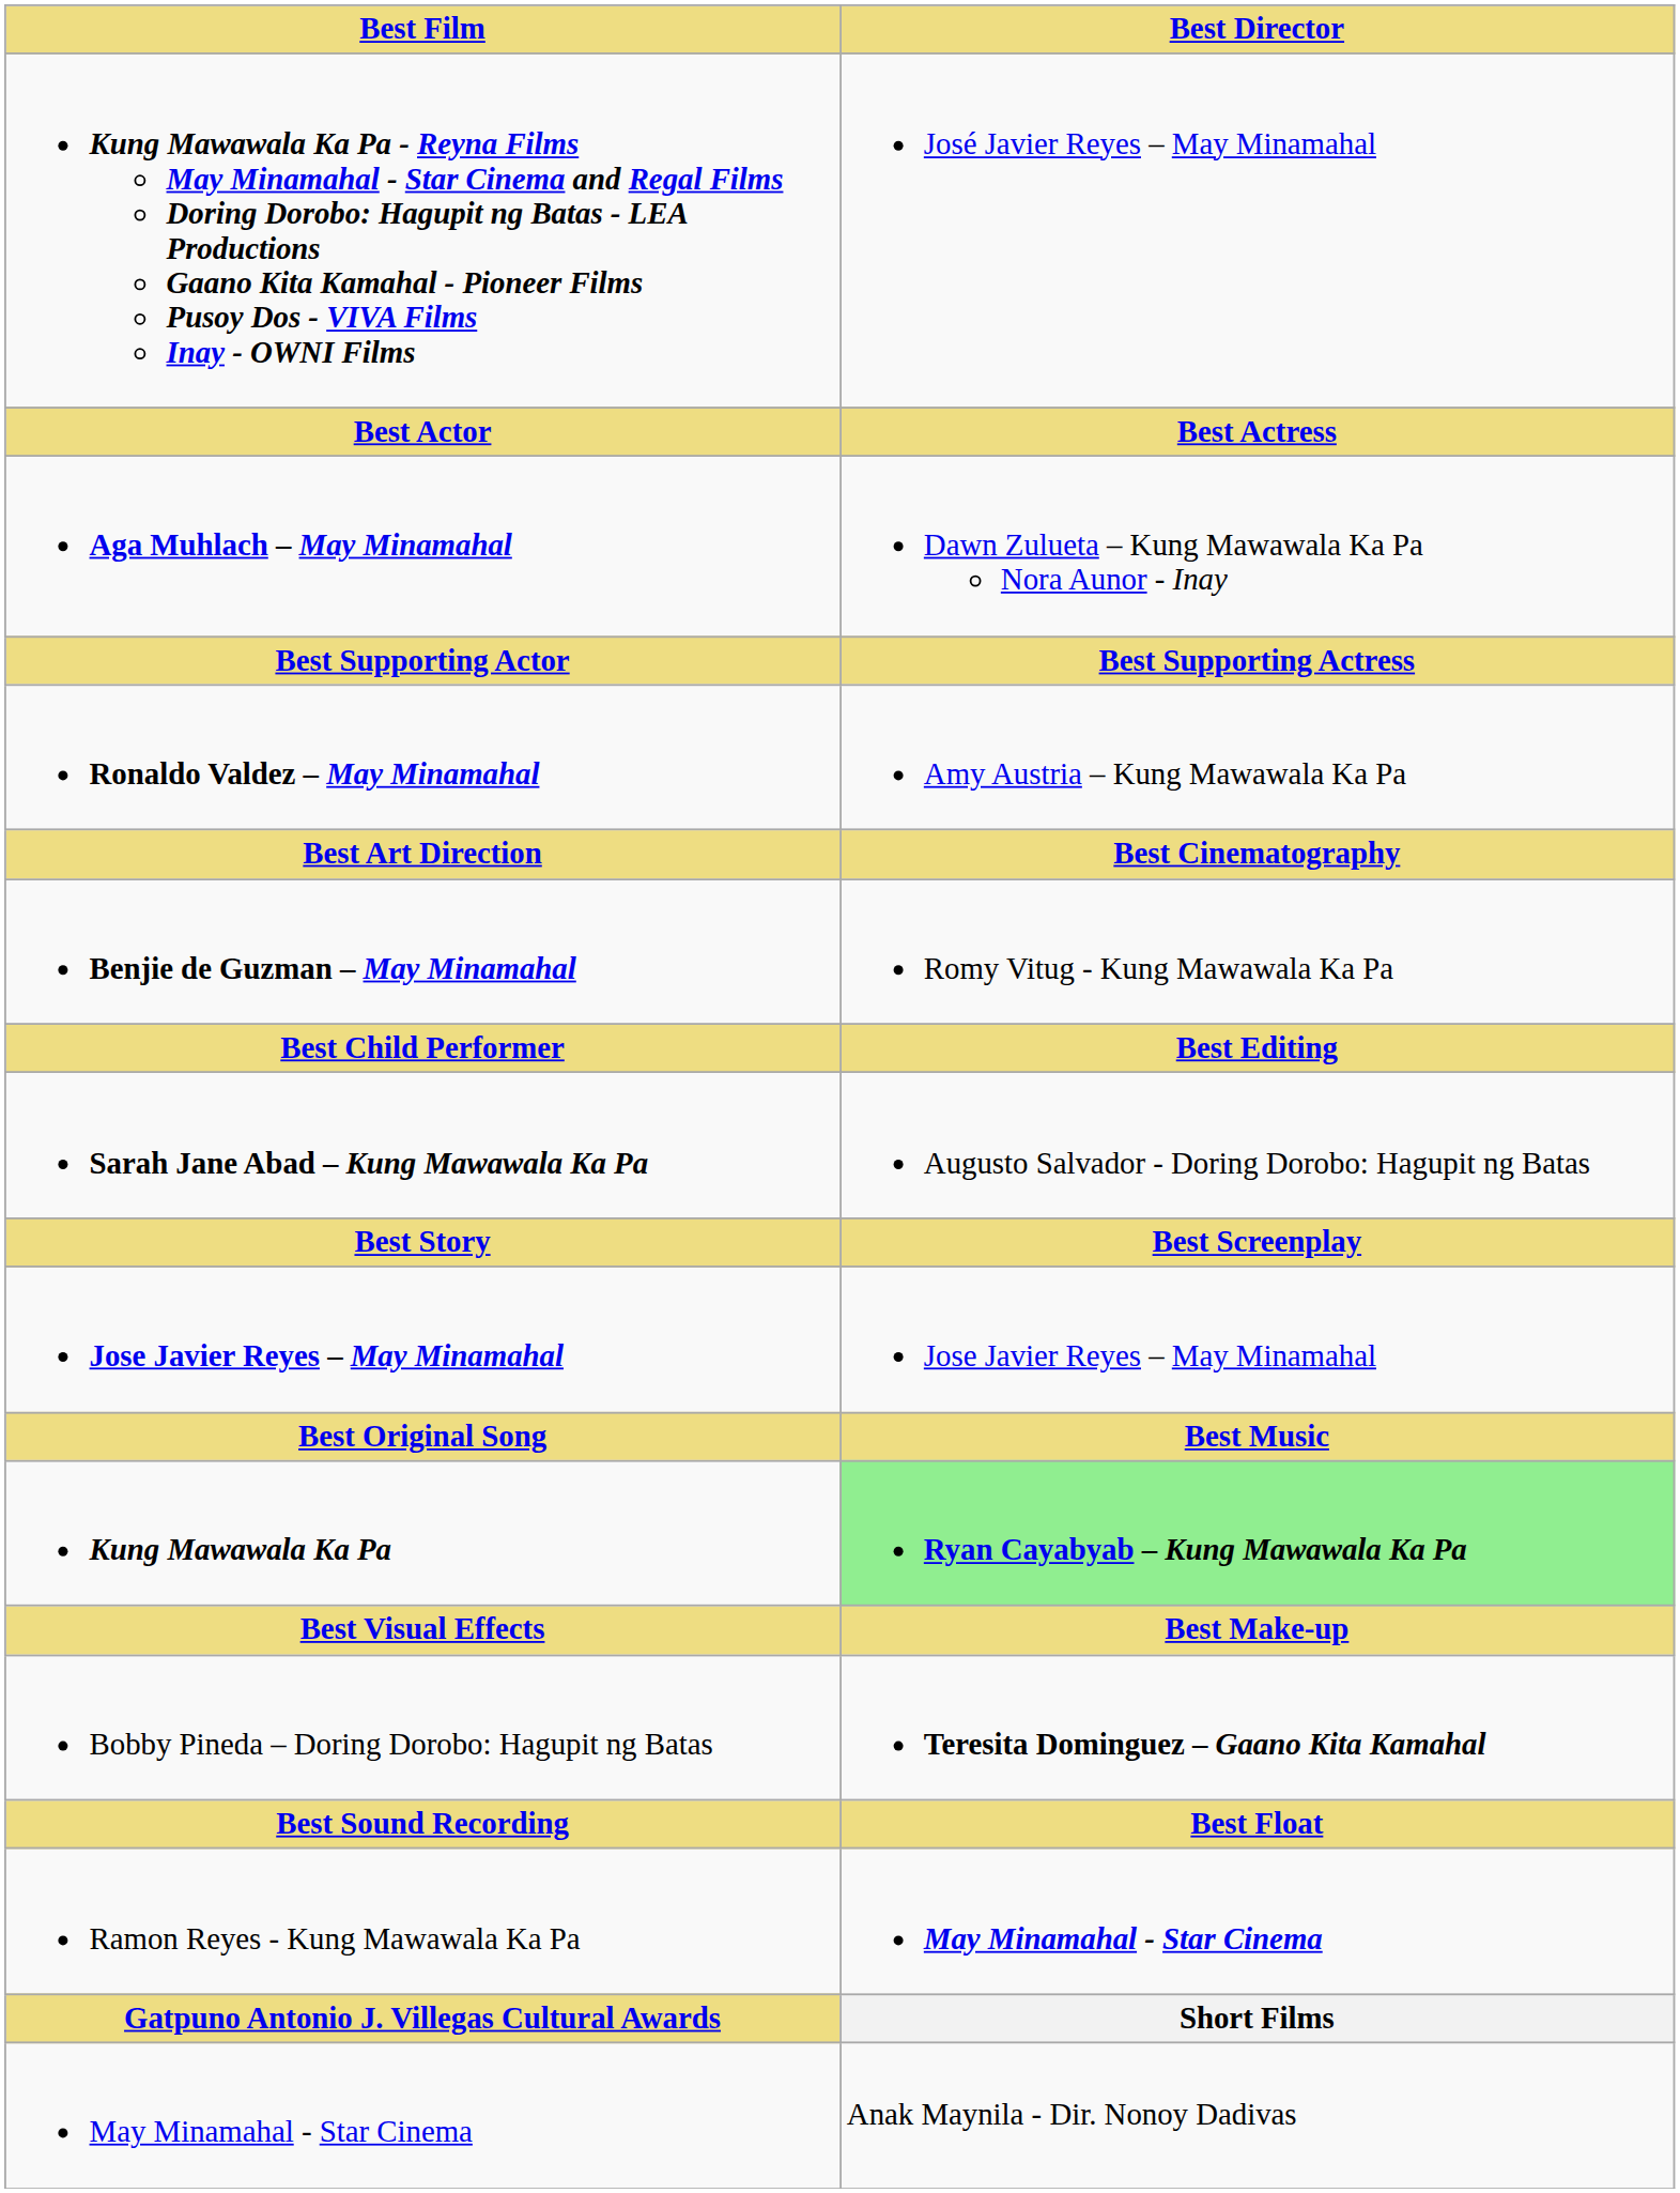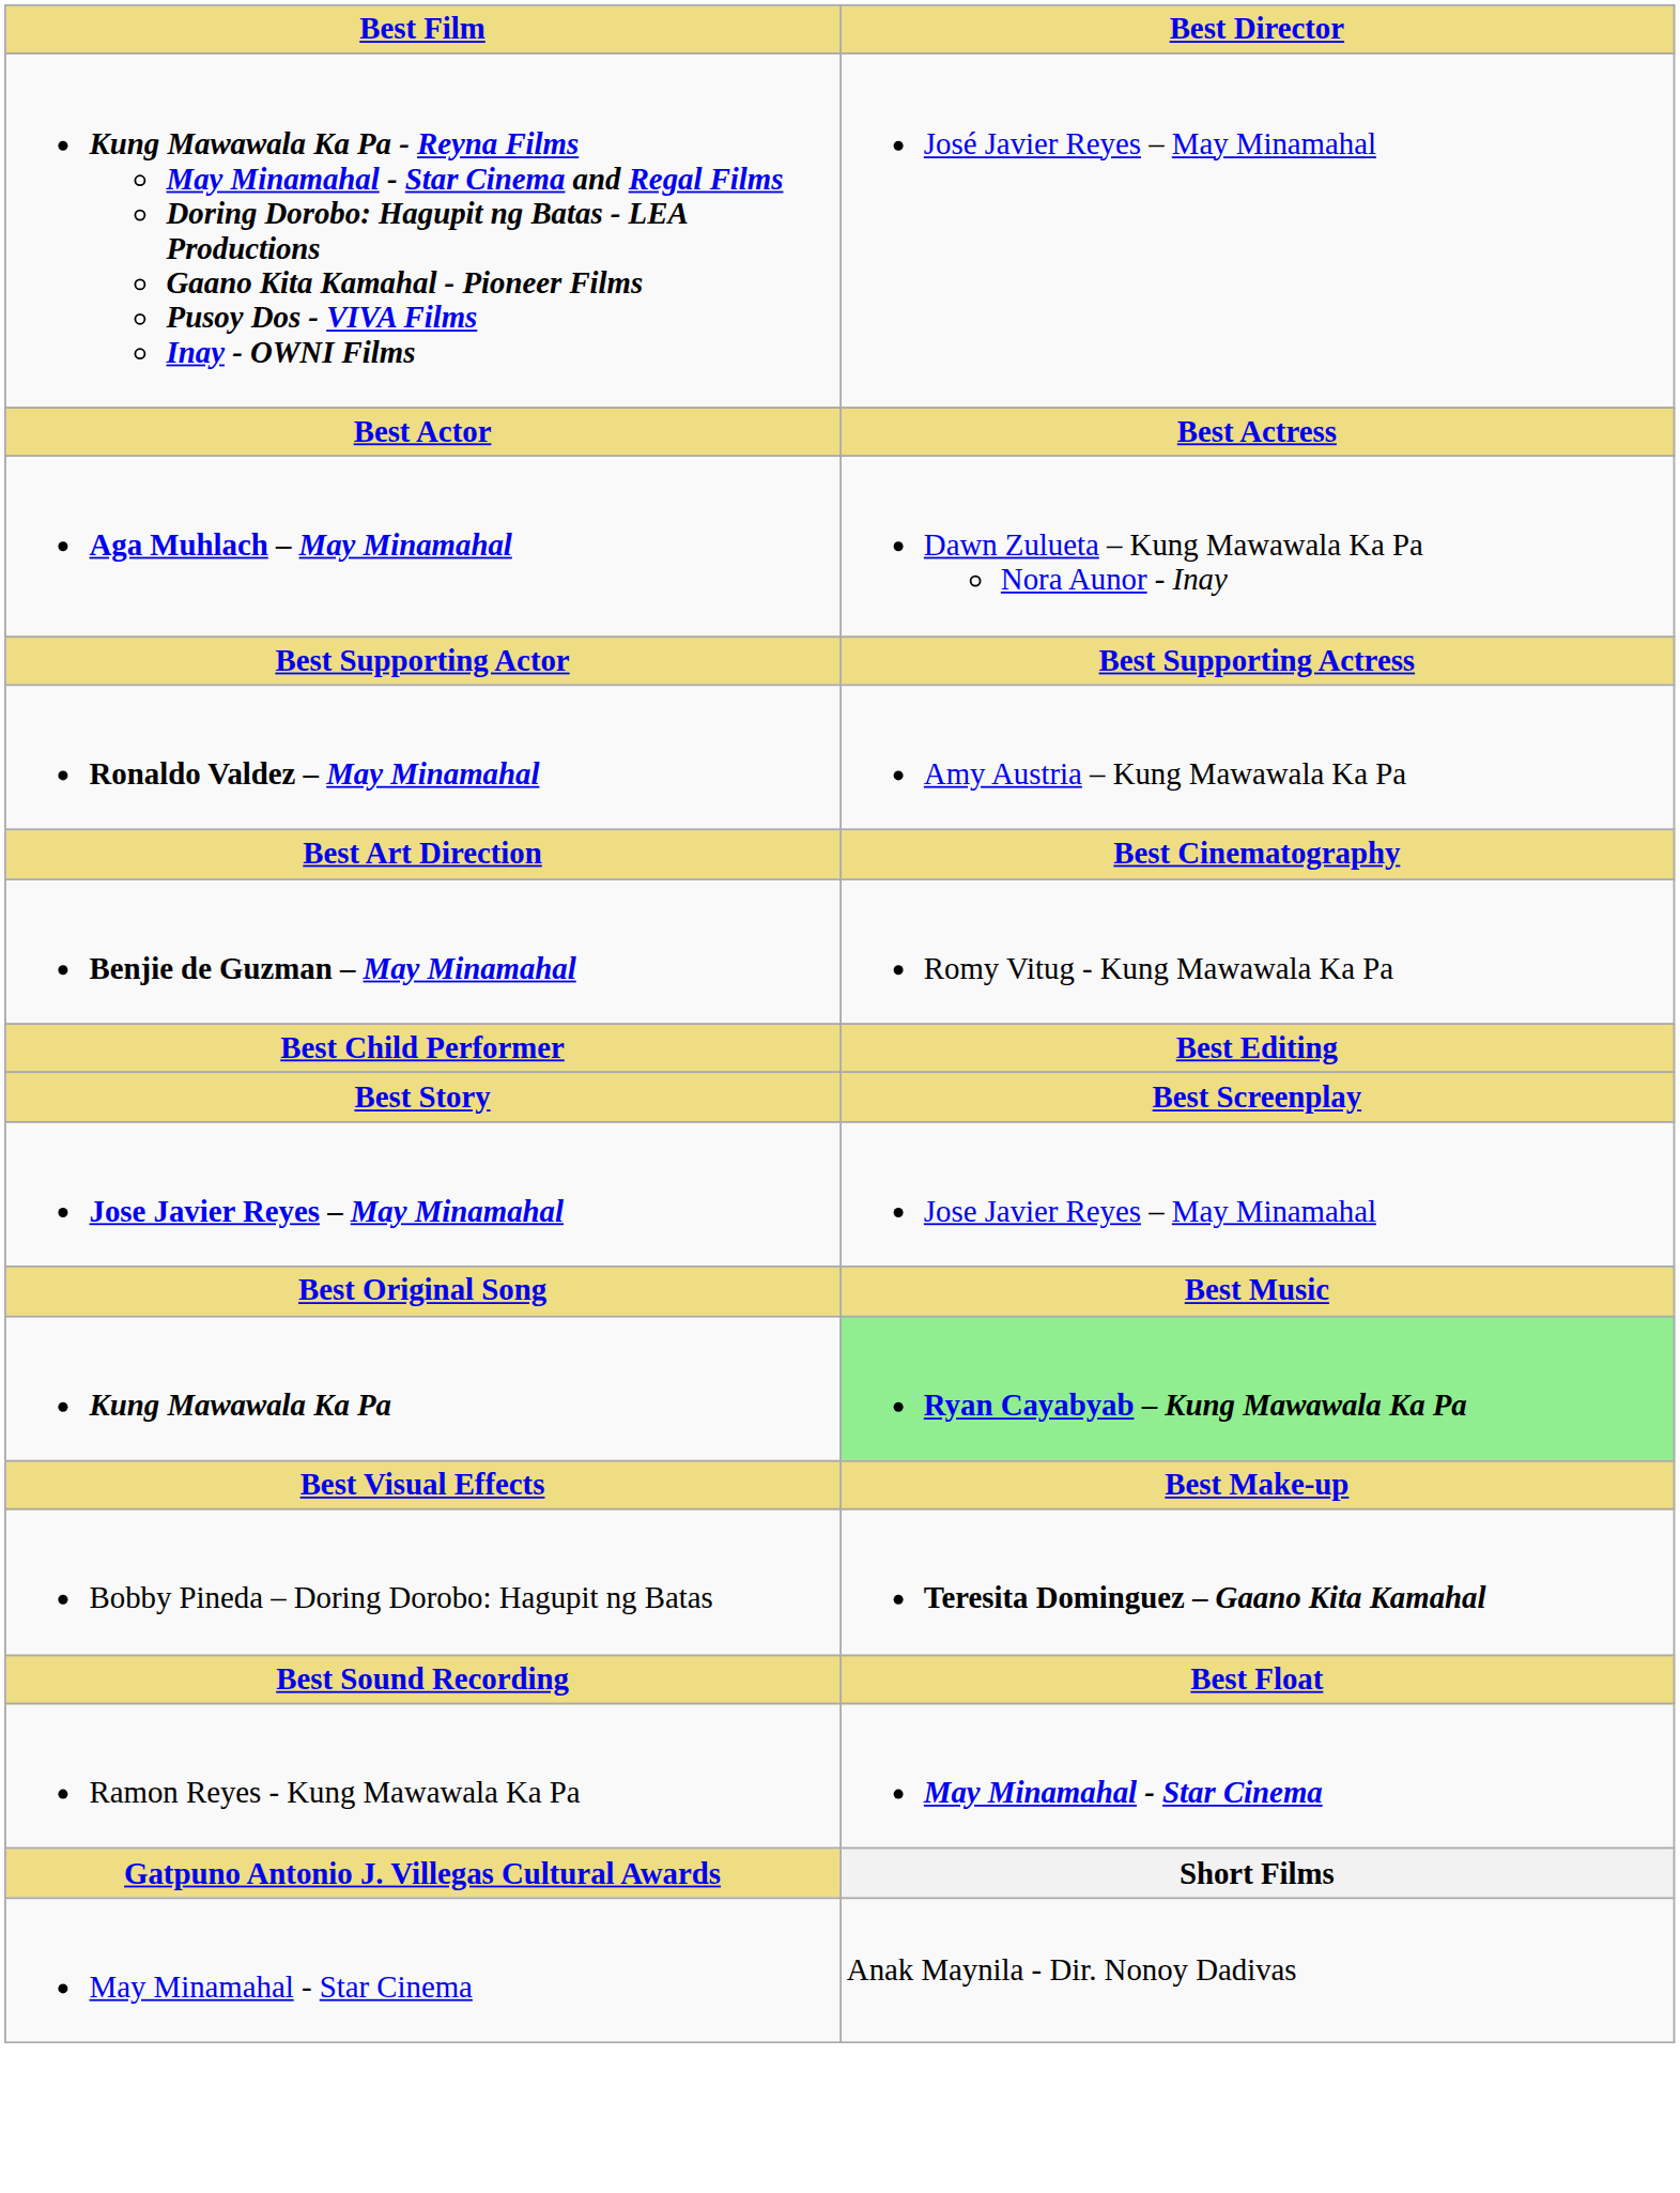- row: Sarah Jane Abad – Kung Mawawala Ka Pa | Augusto Salvador - Doring Dorobo: Hagupit ng Batas
